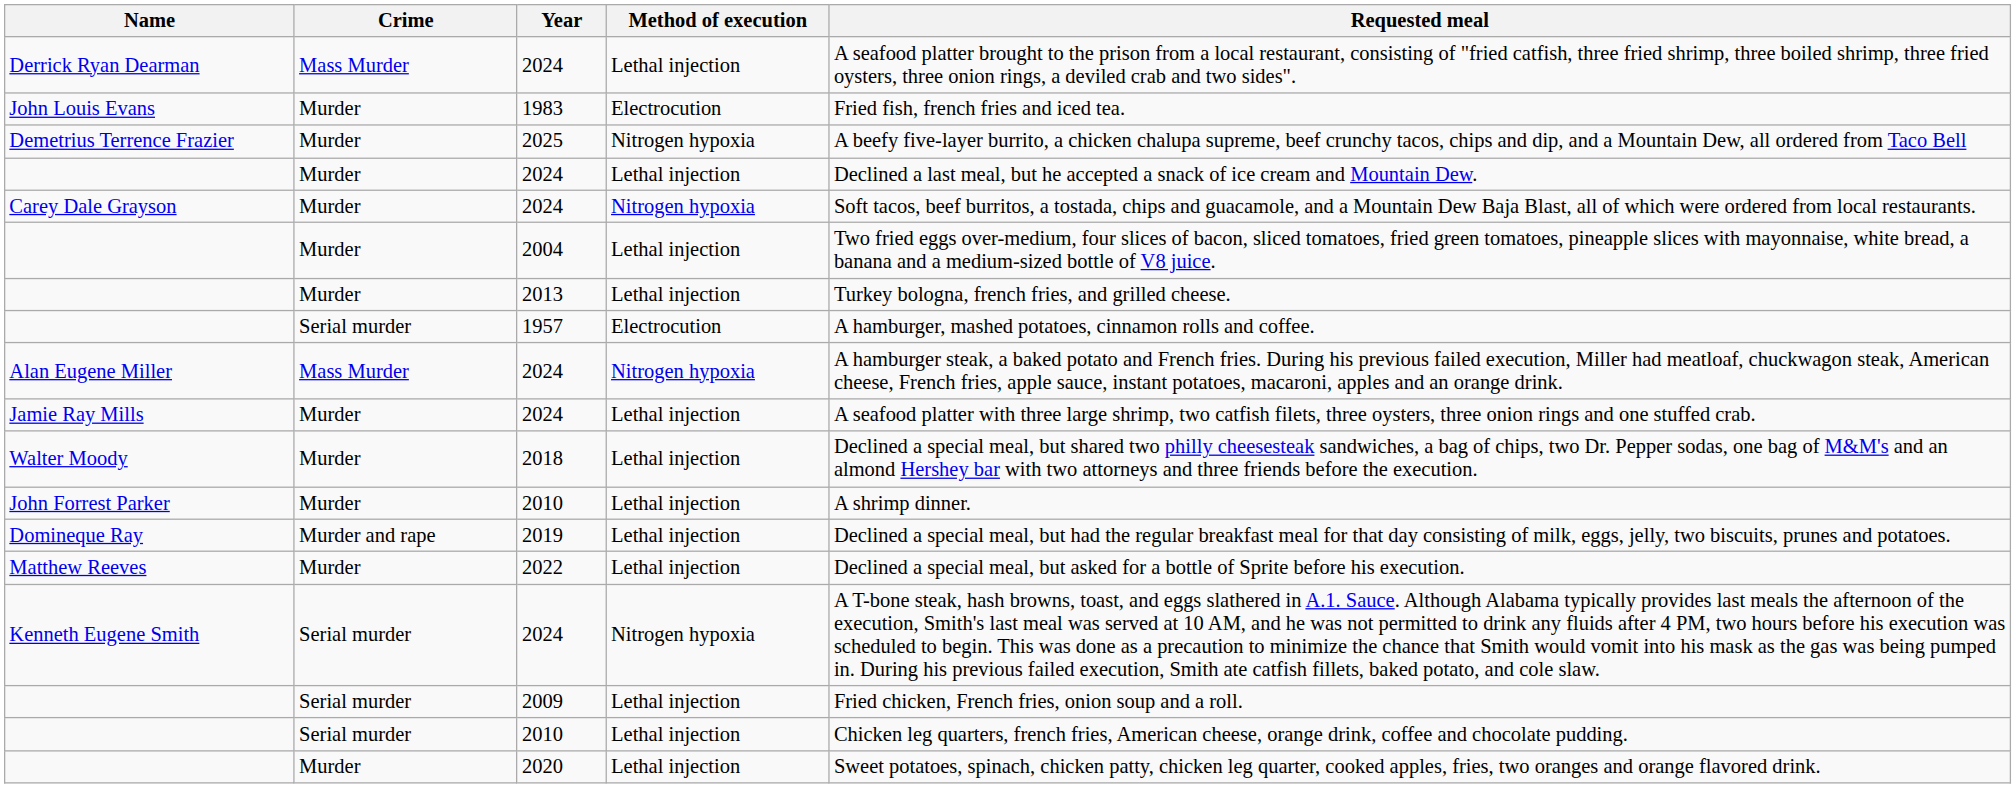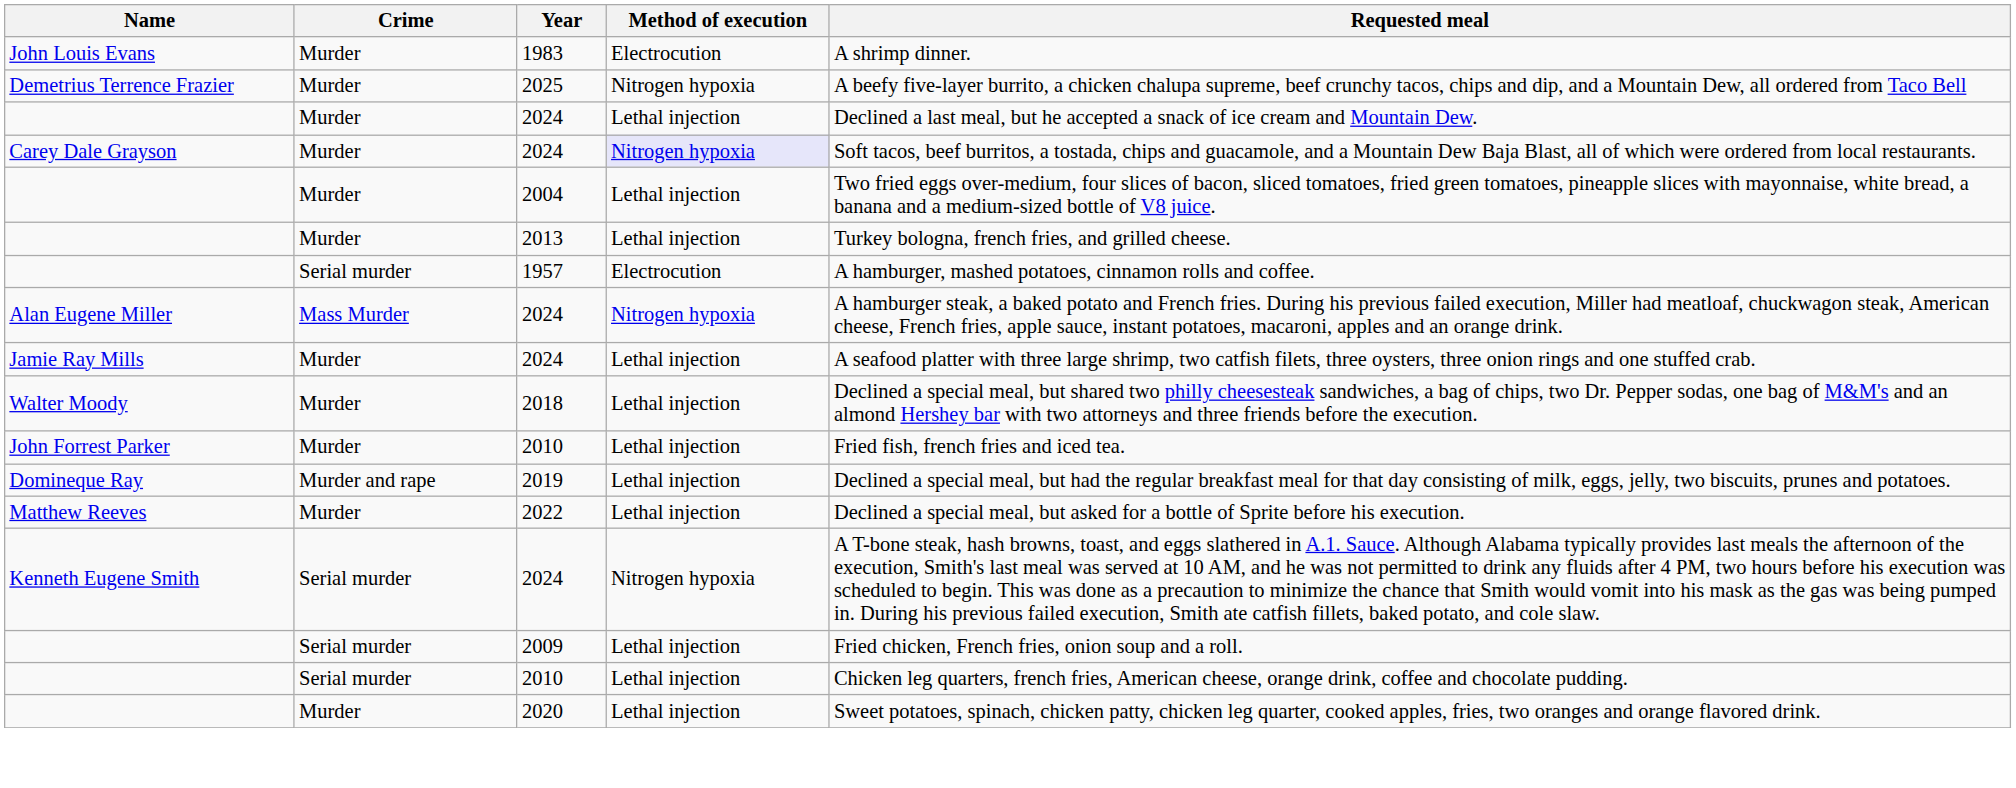- row: Derrick Ryan Dearman | Mass Murder | 2024 | Lethal injection | A seafood platter brought to the prison from a local restaurant, consisting of "fried catfish, three fried shrimp, three boiled shrimp, three fried oysters, three onion rings, a deviled crab and two sides".
John Louis Evans | Requested meal: Fried fish, french fries and iced tea. -> A shrimp dinner.
Carey Dale Grayson | Method of execution: no background -> lavender background
John Forrest Parker | Requested meal: A shrimp dinner. -> Fried fish, french fries and iced tea.
